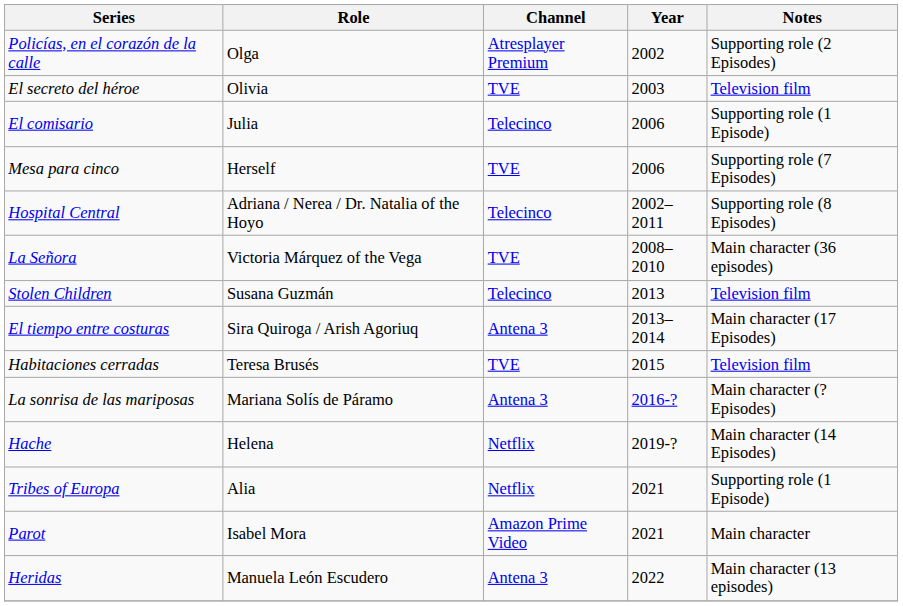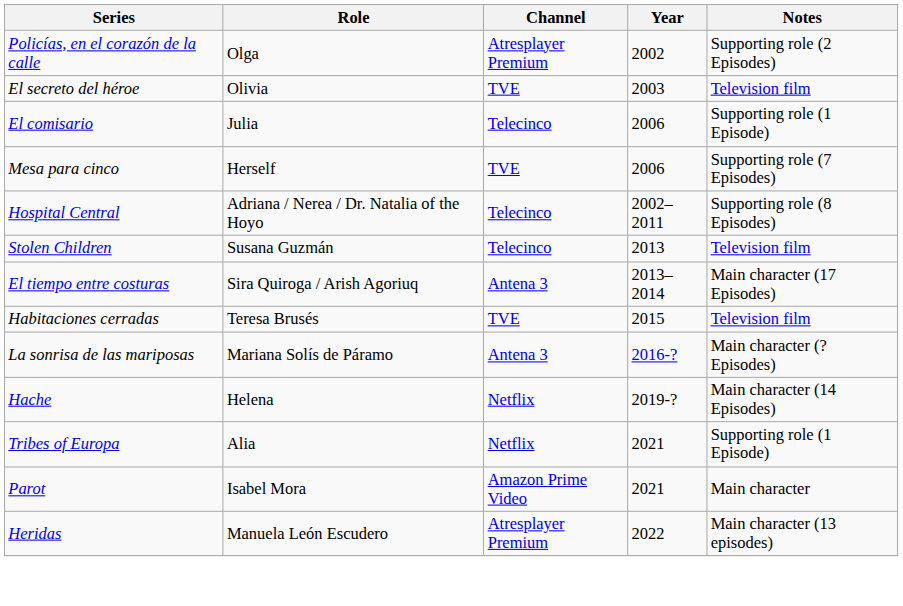- row: La Señora | Victoria Márquez of the Vega | TVE | 2008–2010 | Main character (36 episodes)
Heridas | Channel: Antena 3 -> Atresplayer Premium
